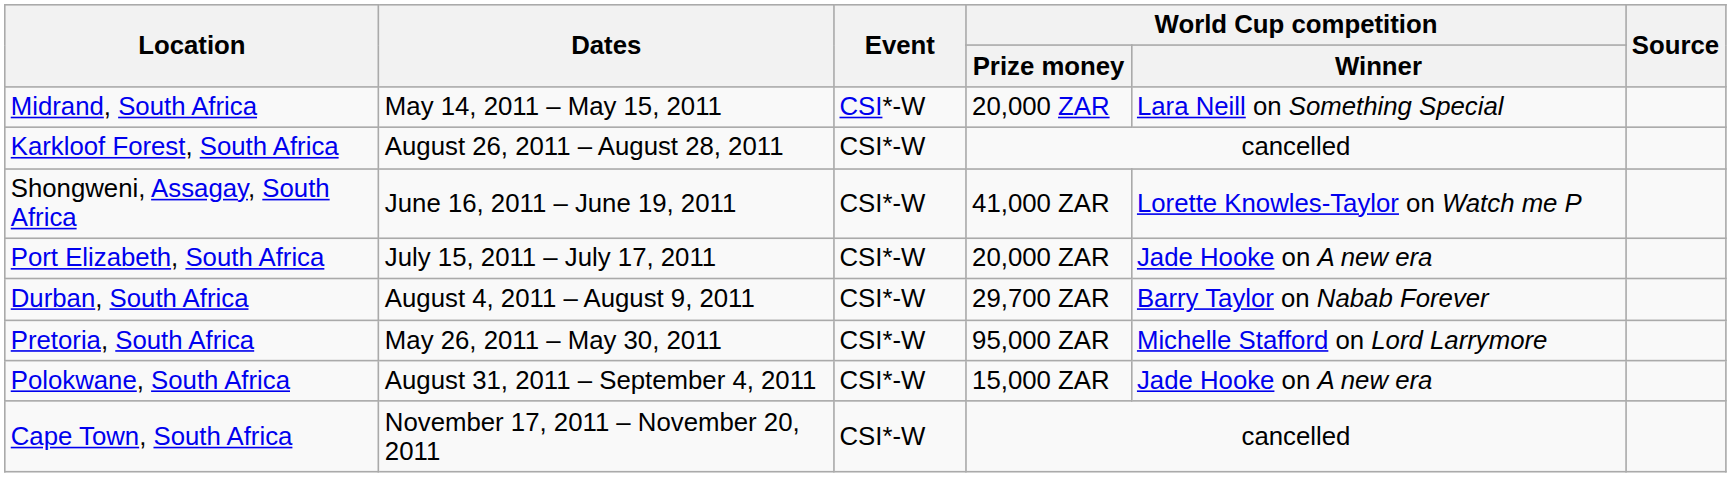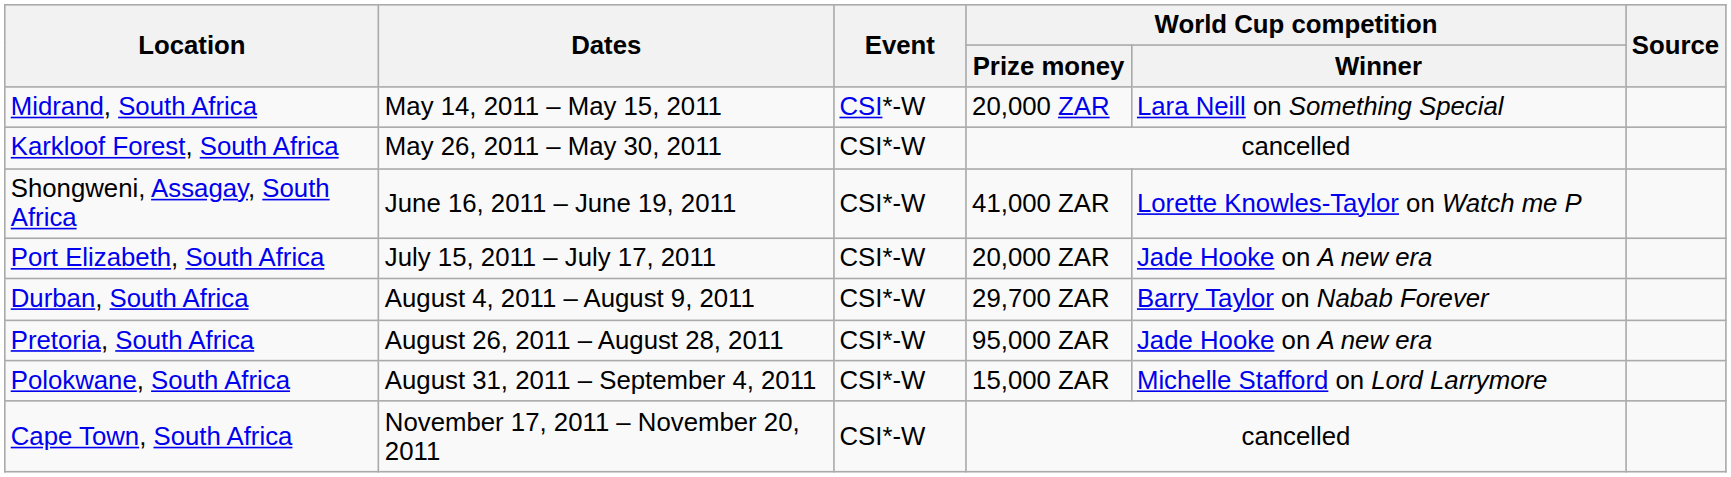Karkloof Forest, South Africa | Dates: August 26, 2011 – August 28, 2011 -> May 26, 2011 – May 30, 2011
Pretoria, South Africa | Dates: May 26, 2011 – May 30, 2011 -> August 26, 2011 – August 28, 2011
Pretoria, South Africa | World Cup competition / Winner: Michelle Stafford on Lord Larrymore -> Jade Hooke on A new era
Polokwane, South Africa | World Cup competition / Winner: Jade Hooke on A new era -> Michelle Stafford on Lord Larrymore
